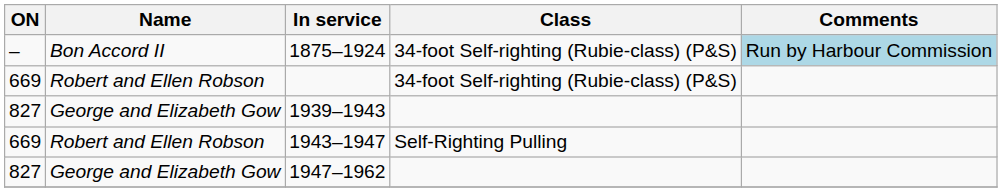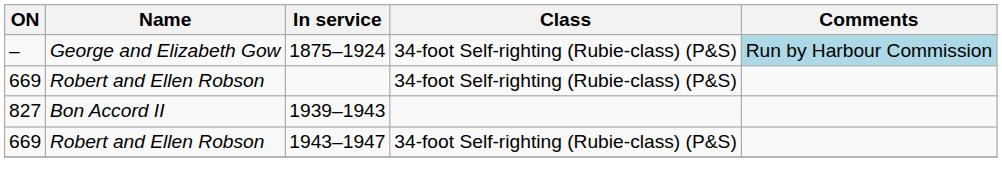1875–1924 | Name: Bon Accord II -> George and Elizabeth Gow
1939–1943 | Name: George and Elizabeth Gow -> Bon Accord II
1943–1947 | Class: Self-Righting Pulling -> 34-foot Self-righting (Rubie-class) (P&S)
- row: 827 | George and Elizabeth Gow | 1947–1962
